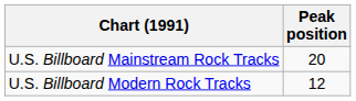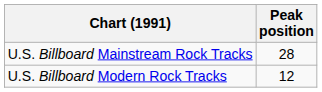U.S. Billboard Mainstream Rock Tracks | Peak position: 20 -> 28
